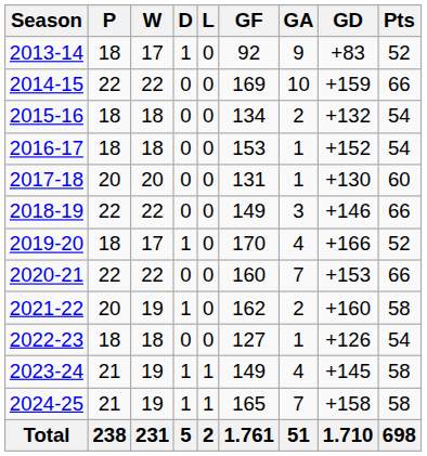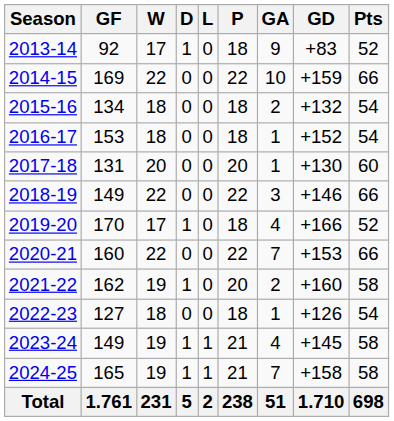columns swapped: P <-> GF
